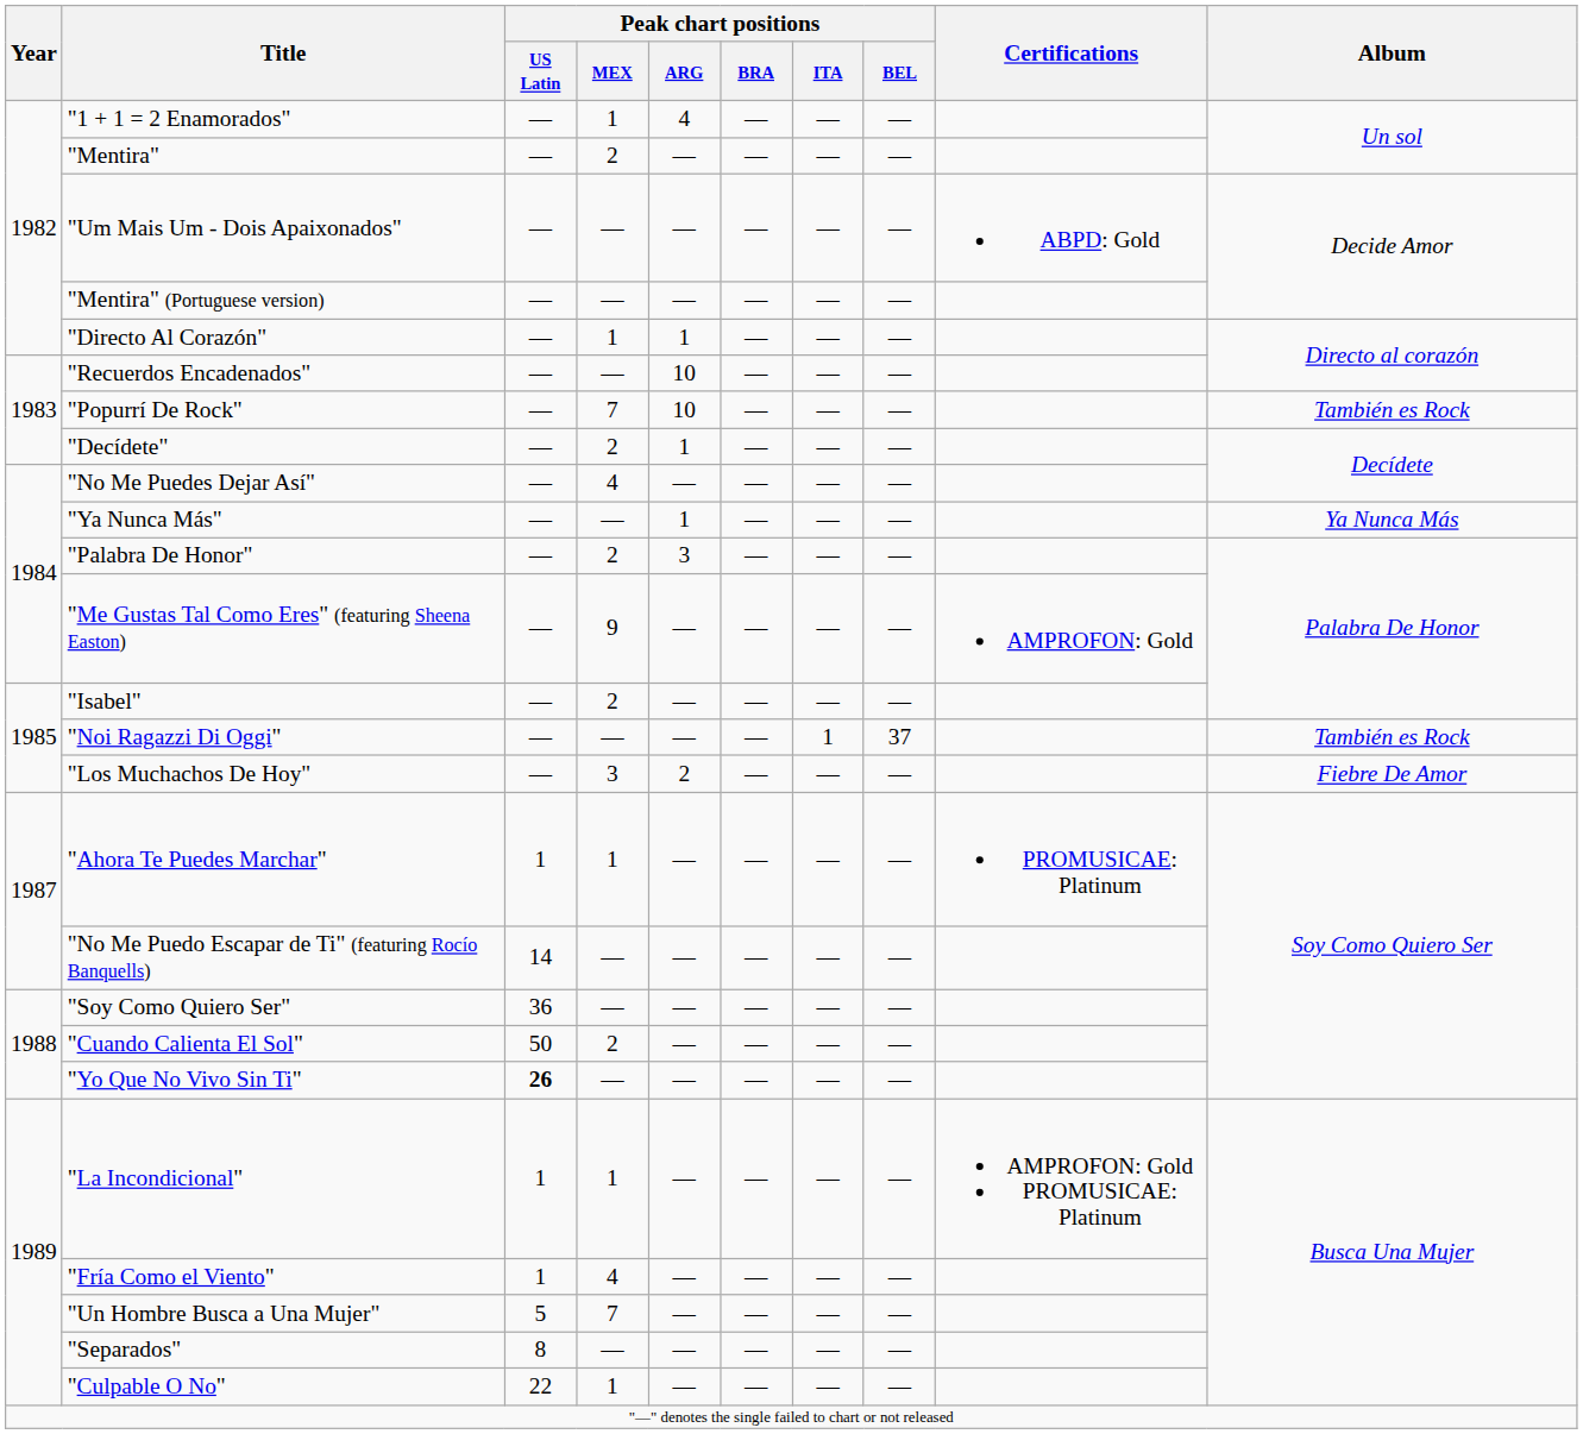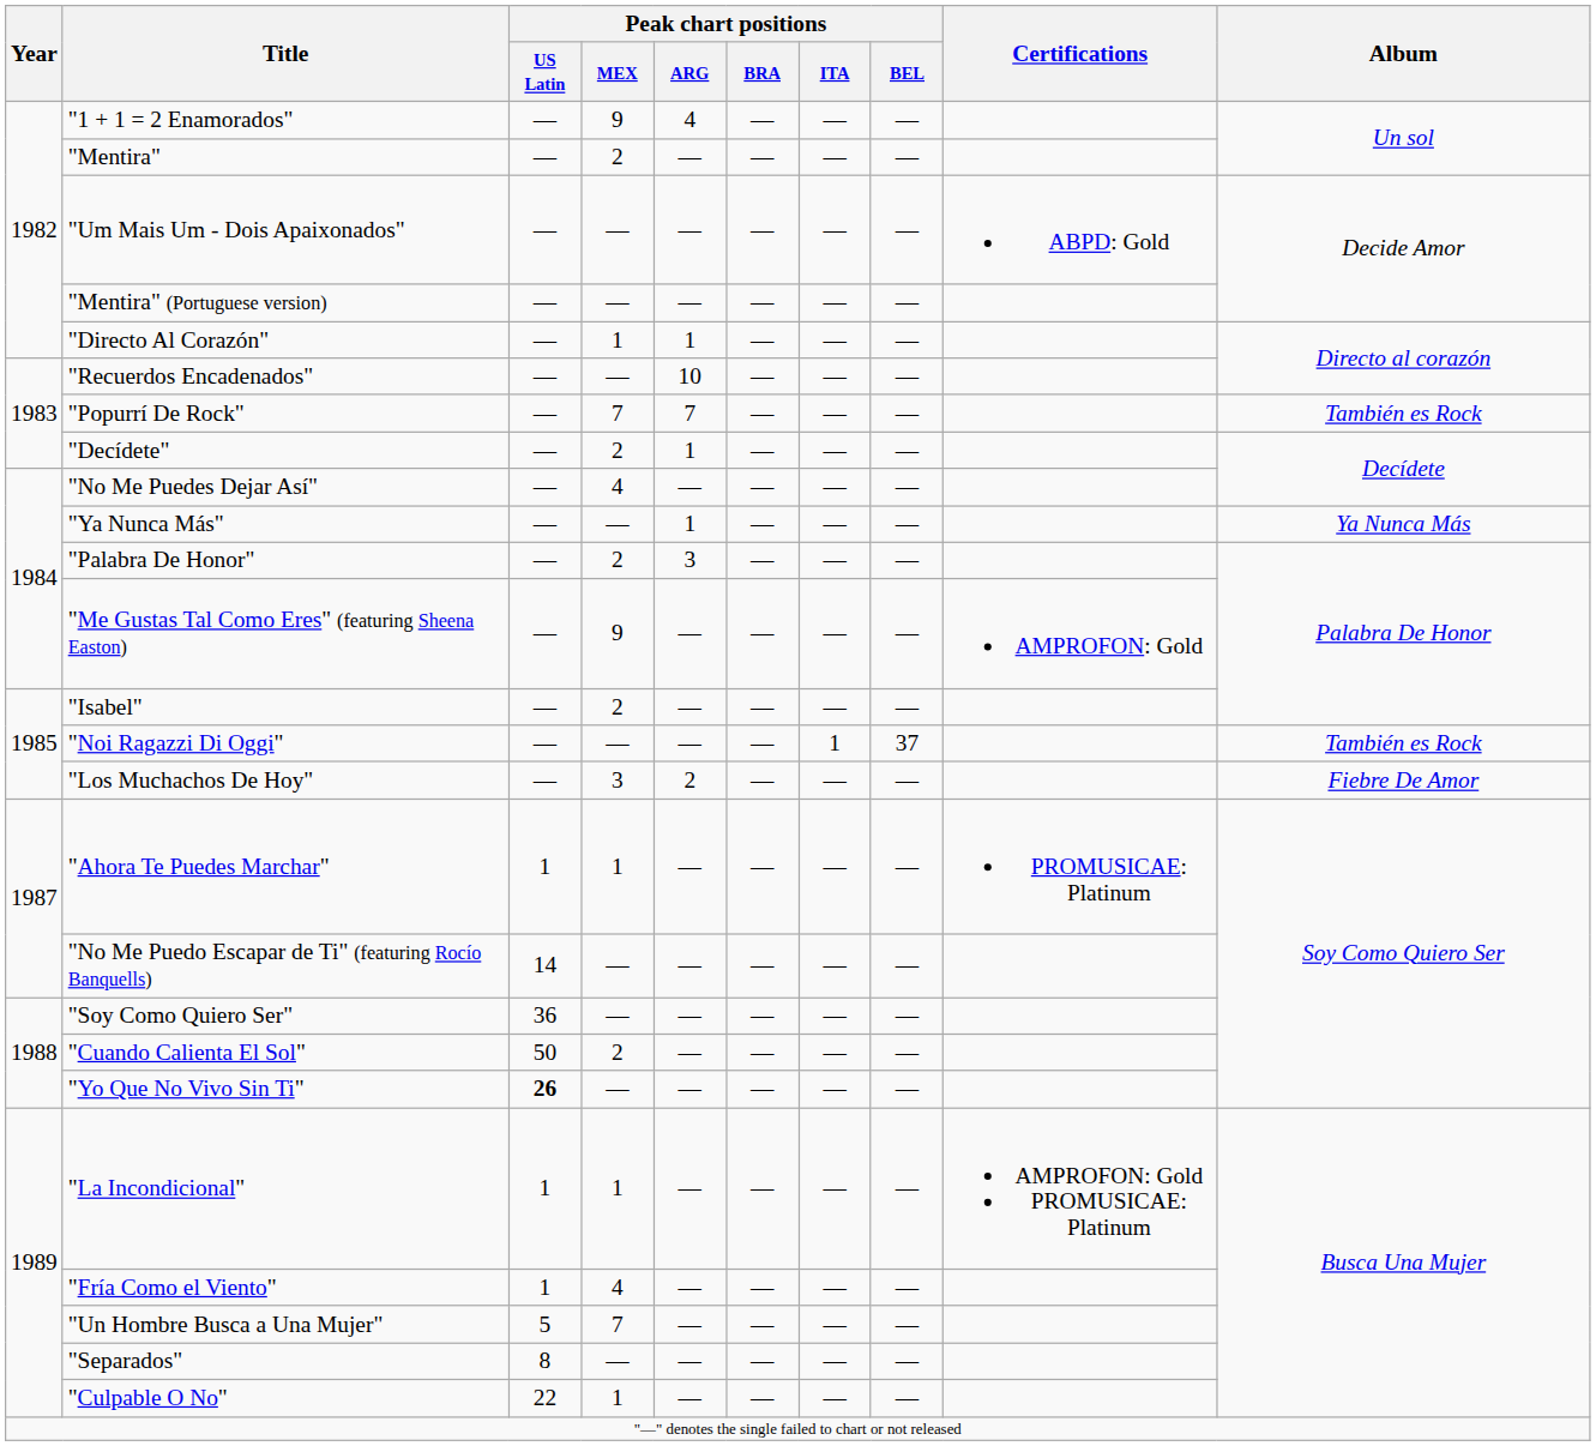"1 + 1 = 2 Enamorados" | Peak chart positions / MEX: 1 -> 9
"Popurrí De Rock" | Peak chart positions / ARG: 10 -> 7
